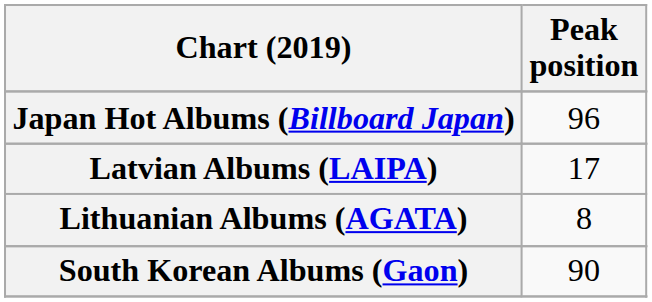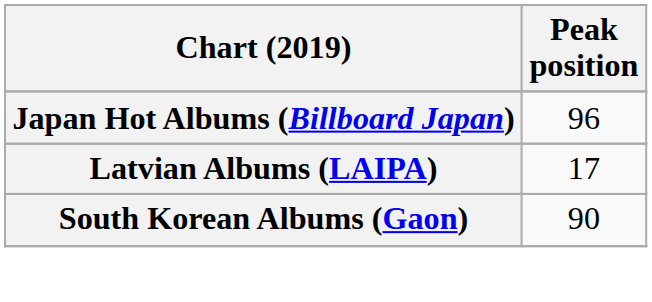- row: Lithuanian Albums (AGATA) | 8
